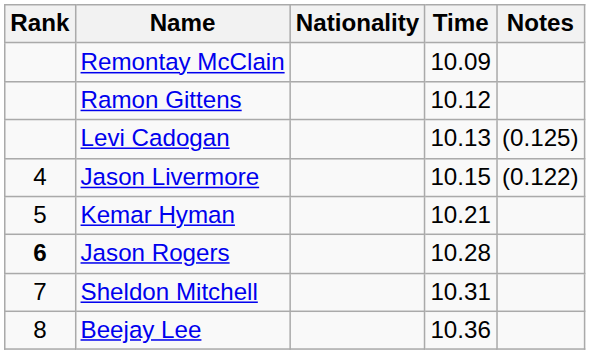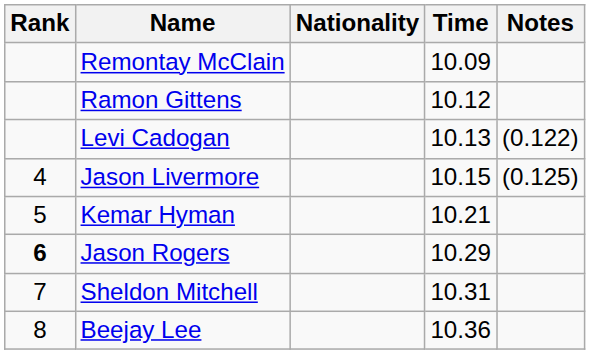Levi Cadogan | Notes: (0.125) -> (0.122)
Jason Livermore | Notes: (0.122) -> (0.125)
Jason Rogers | Time: 10.28 -> 10.29
